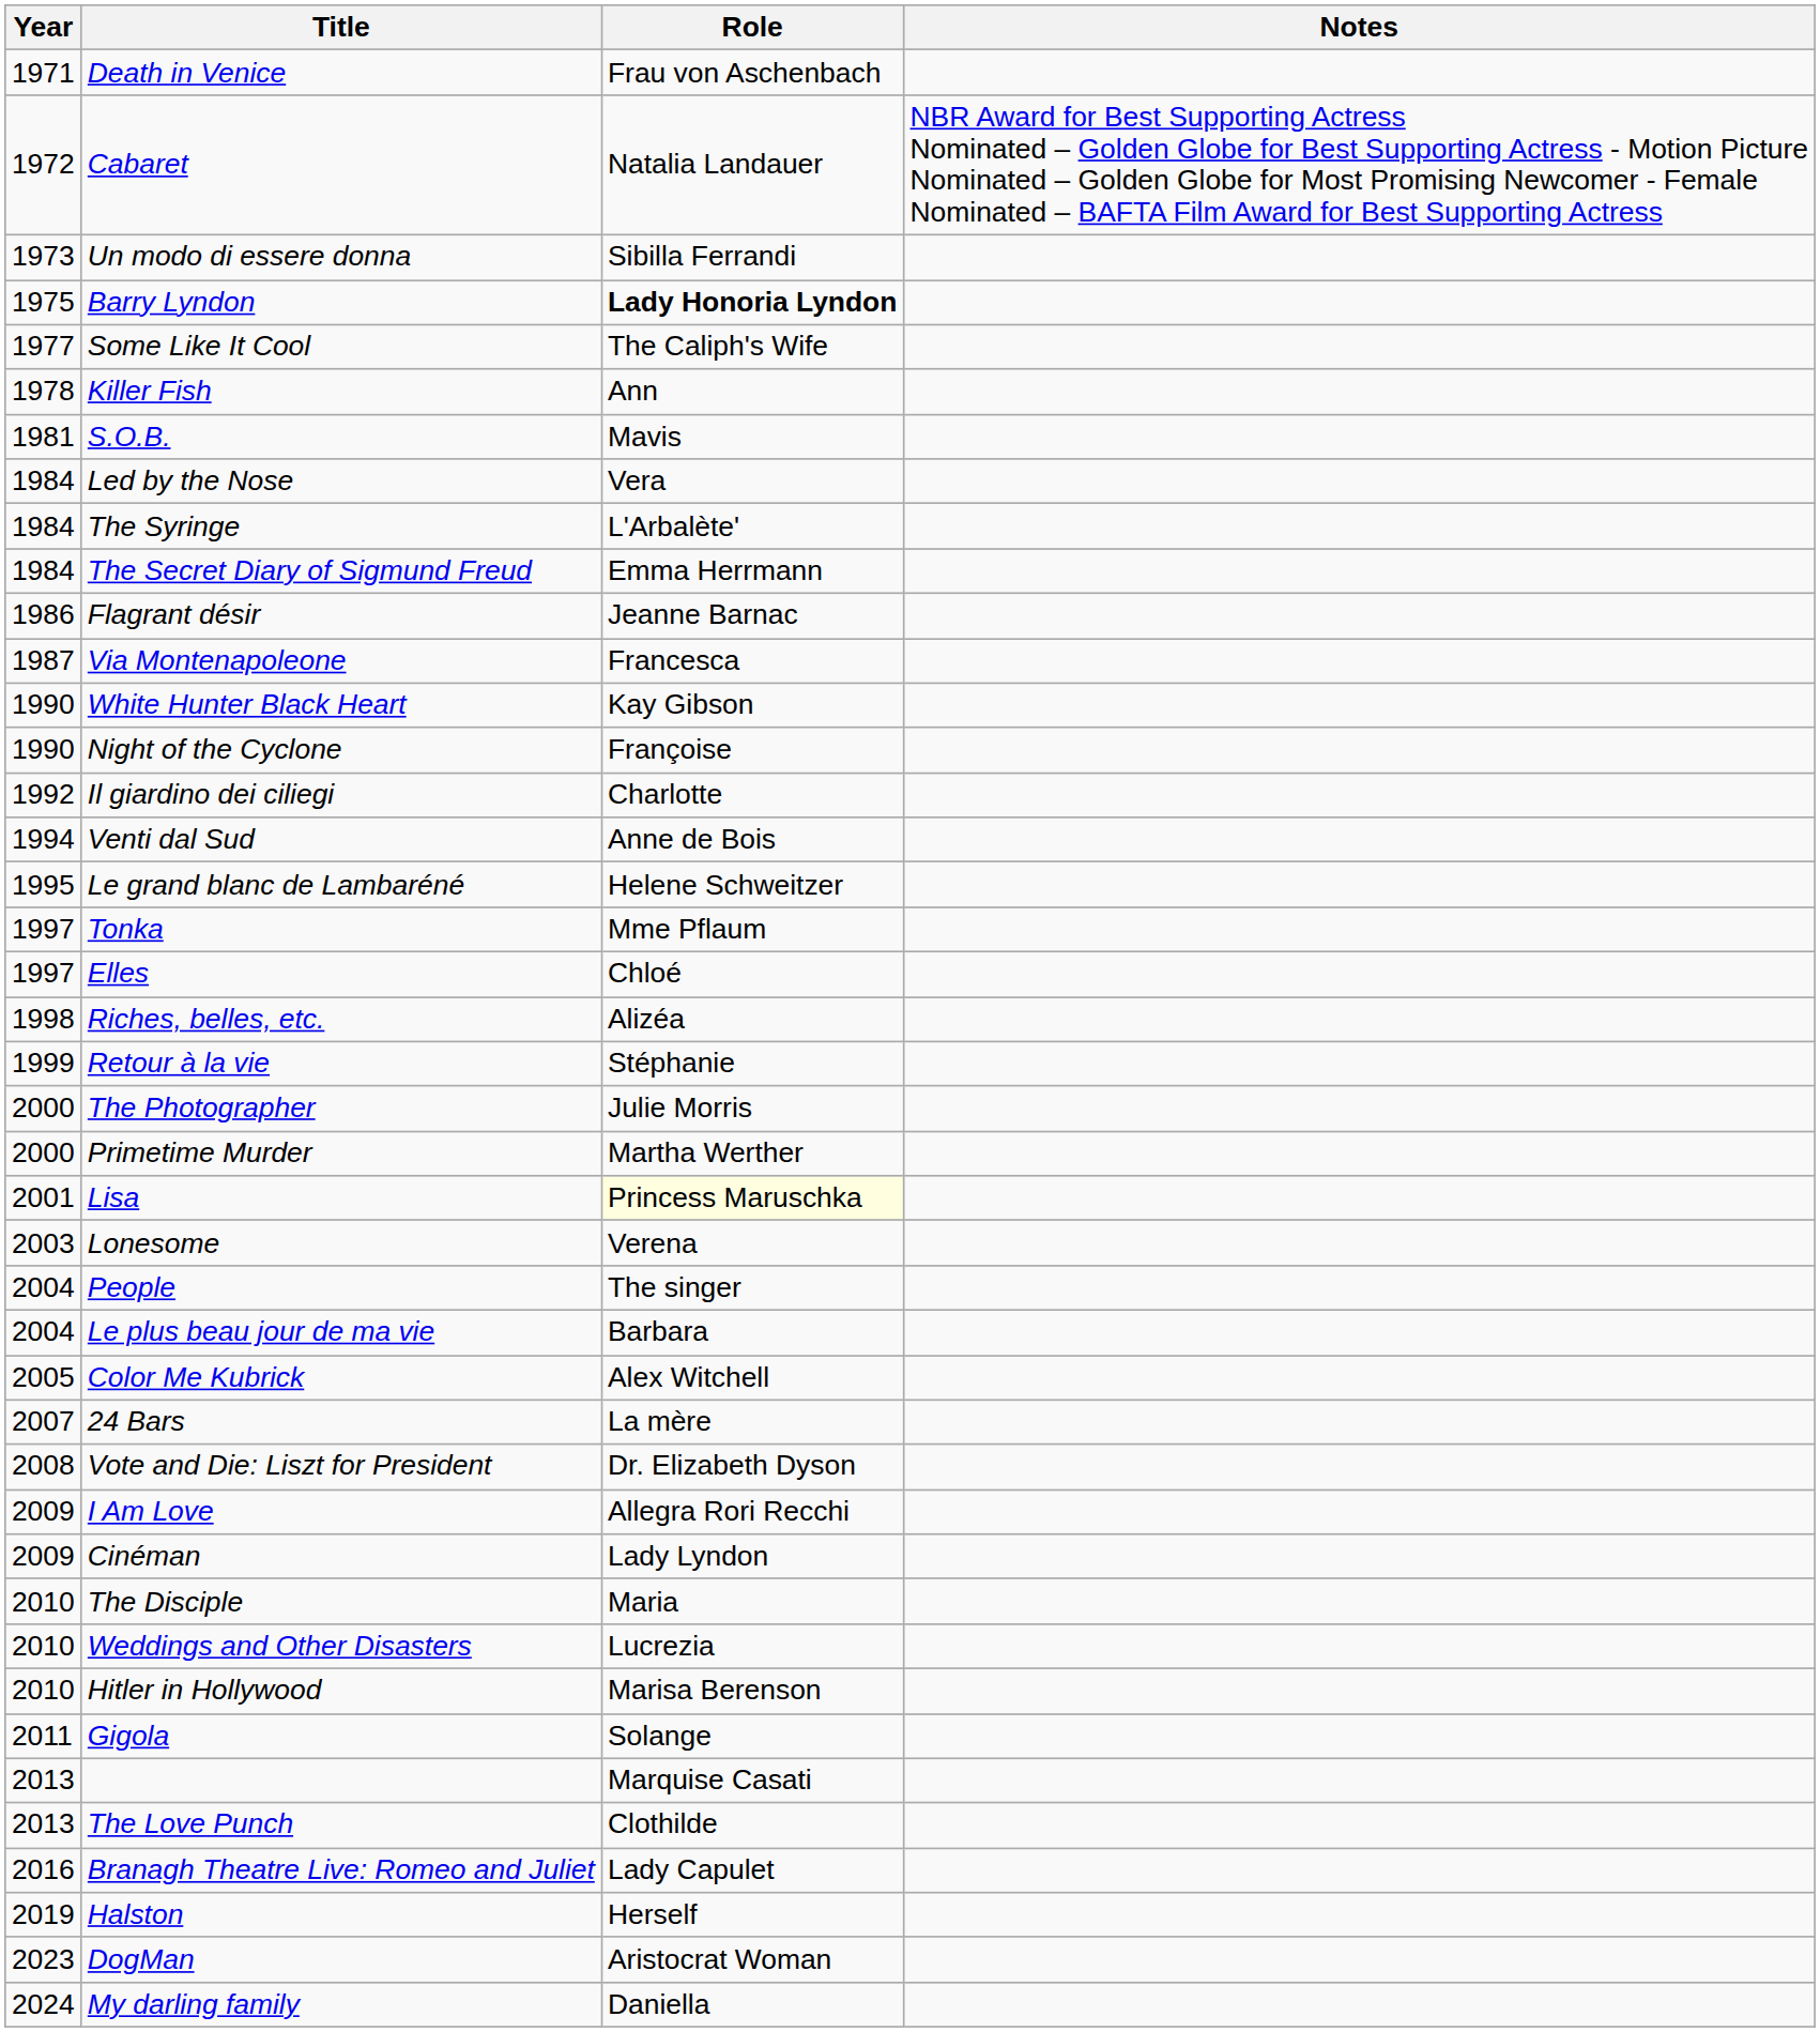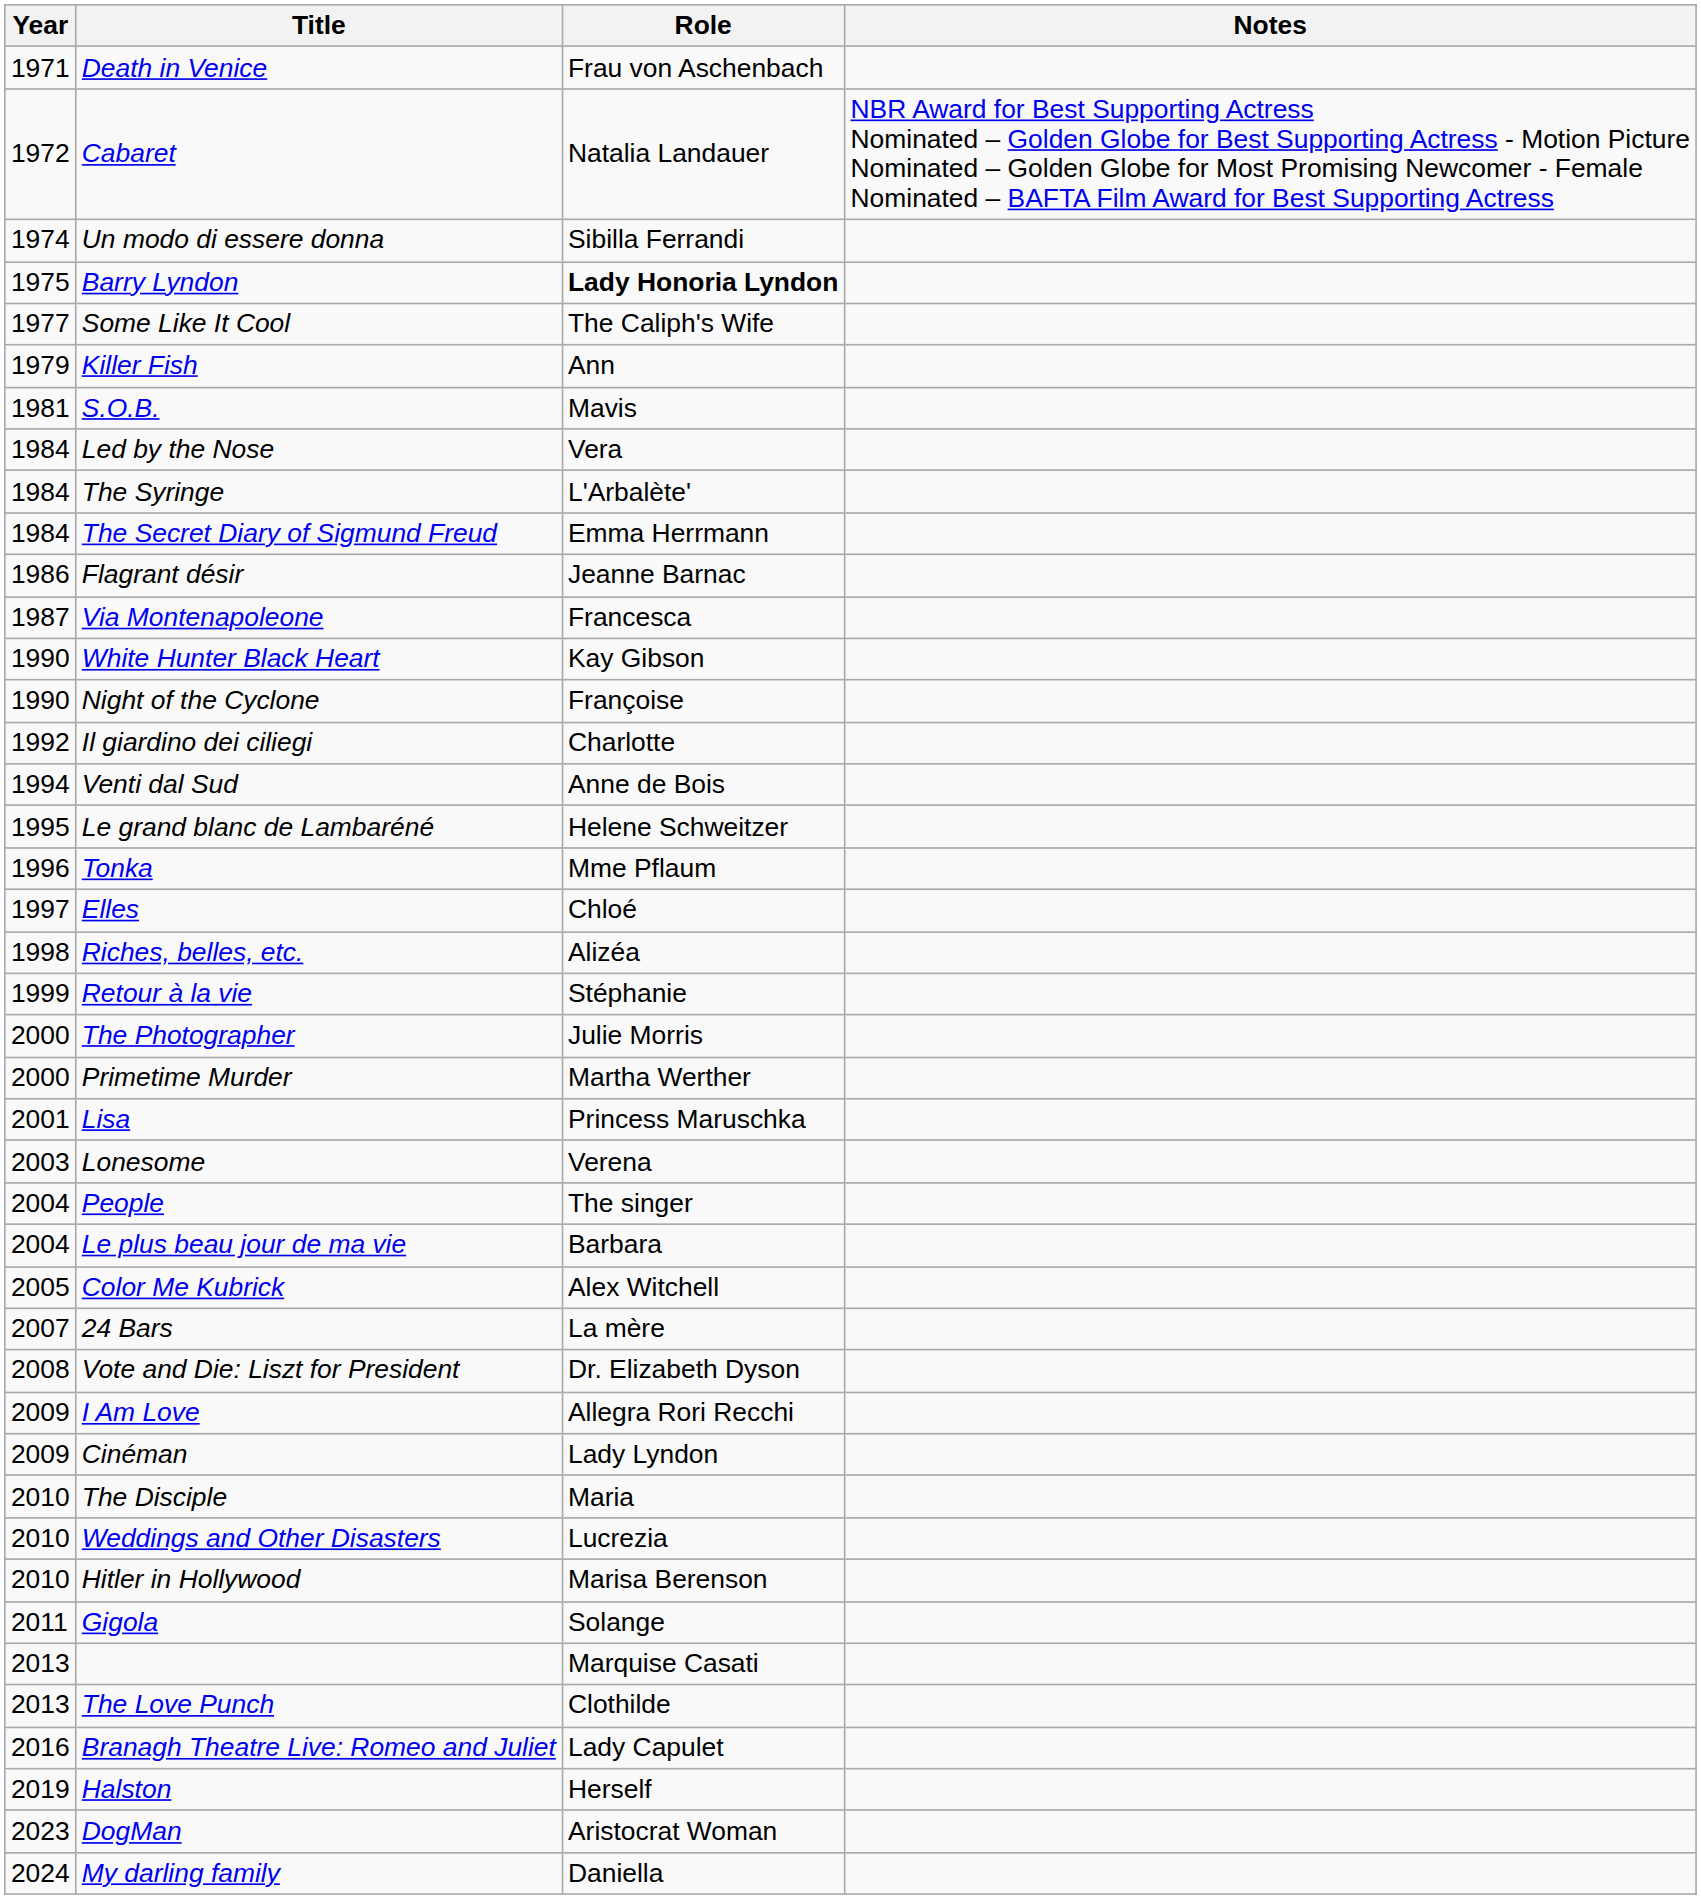Un modo di essere donna | Year: 1973 -> 1974
Killer Fish | Year: 1978 -> 1979
Tonka | Year: 1997 -> 1996
Lisa | Role: lightyellow background -> no background
